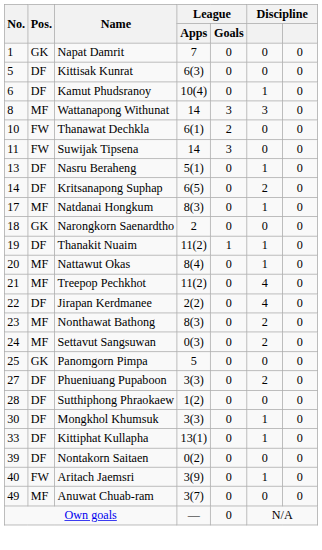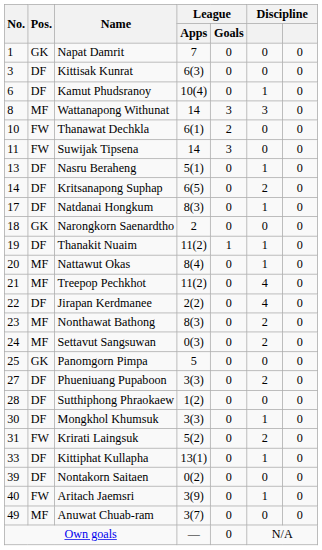Kittisak Kunrat | No.: 5 -> 3
Natdanai Hongkum | Pos.: MF -> DF
+ row: 31 | FW | Krirati Laingsuk | 5(2) | 0 | 2 | 0
